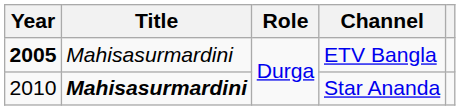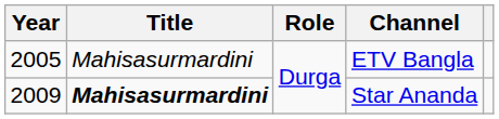ETV Bangla | Year: bold -> normal
Star Ananda | Year: 2010 -> 2009
